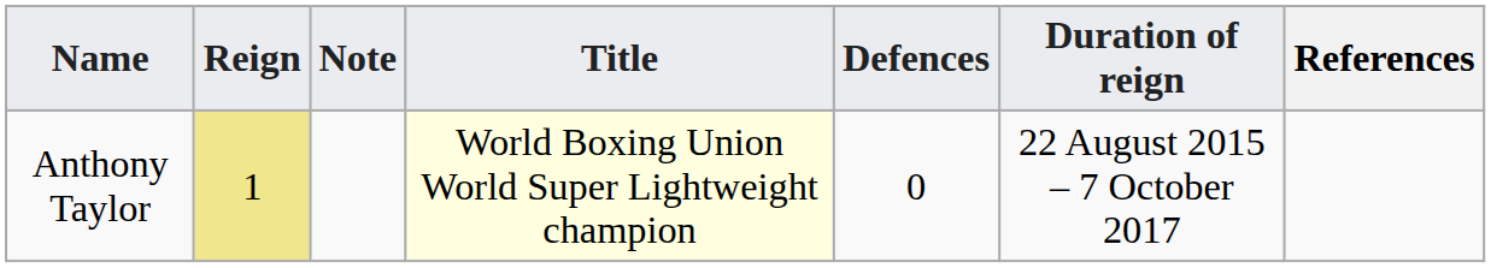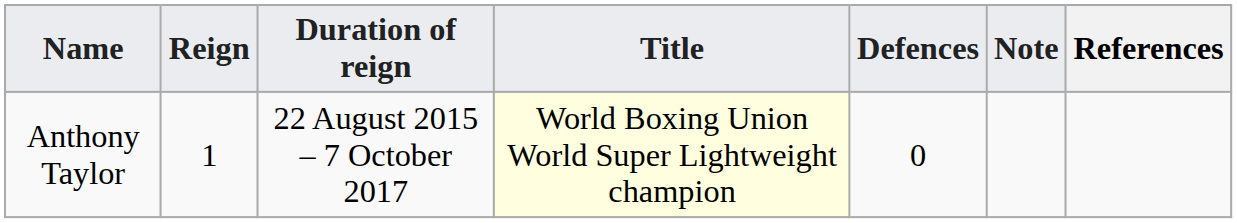columns swapped: Duration of reign <-> Note
Anthony Taylor | Reign: khaki background -> no background
